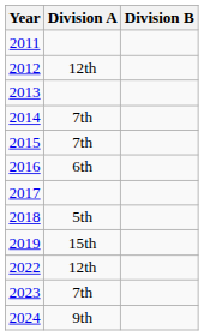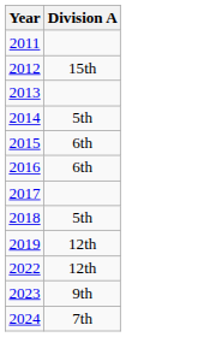- column: Division B
2012 | Division A: 12th -> 15th
2014 | Division A: 7th -> 5th
2015 | Division A: 7th -> 6th
2019 | Division A: 15th -> 12th
2023 | Division A: 7th -> 9th
2024 | Division A: 9th -> 7th
